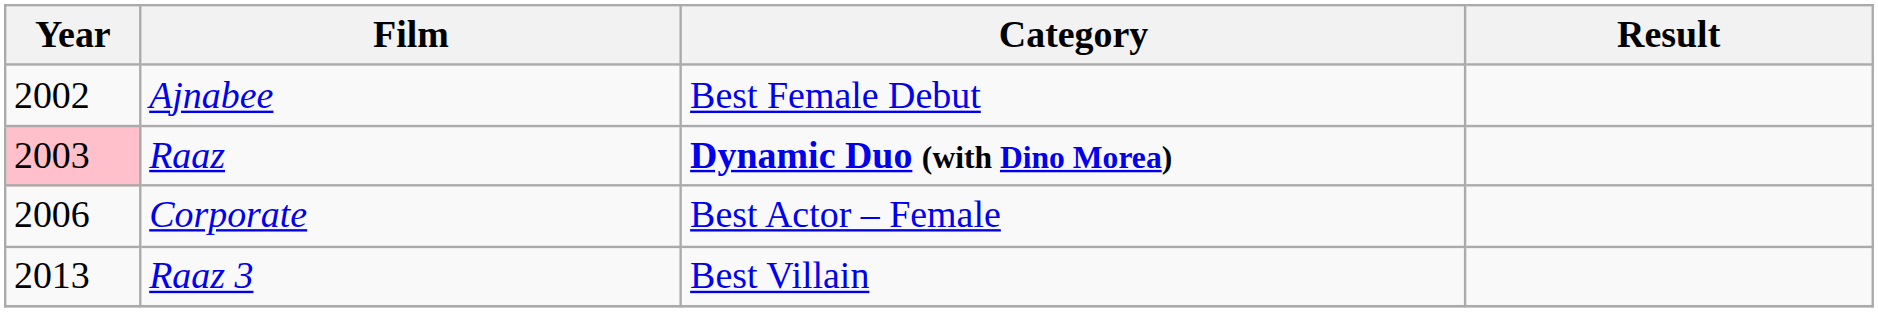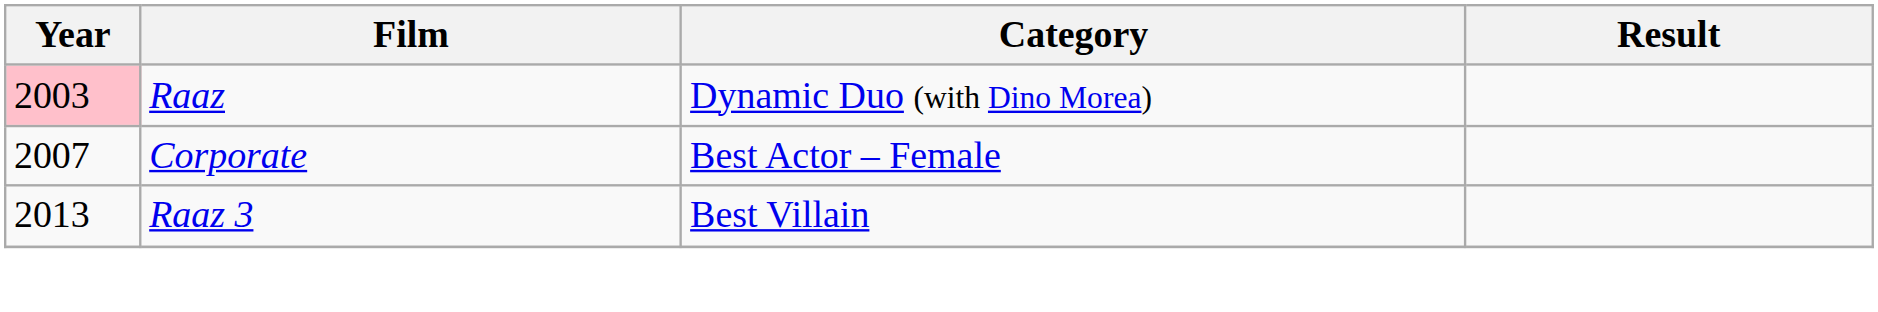- row: 2002 | Ajnabee | Best Female Debut
Raaz | Category: bold -> normal
Corporate | Year: 2006 -> 2007
